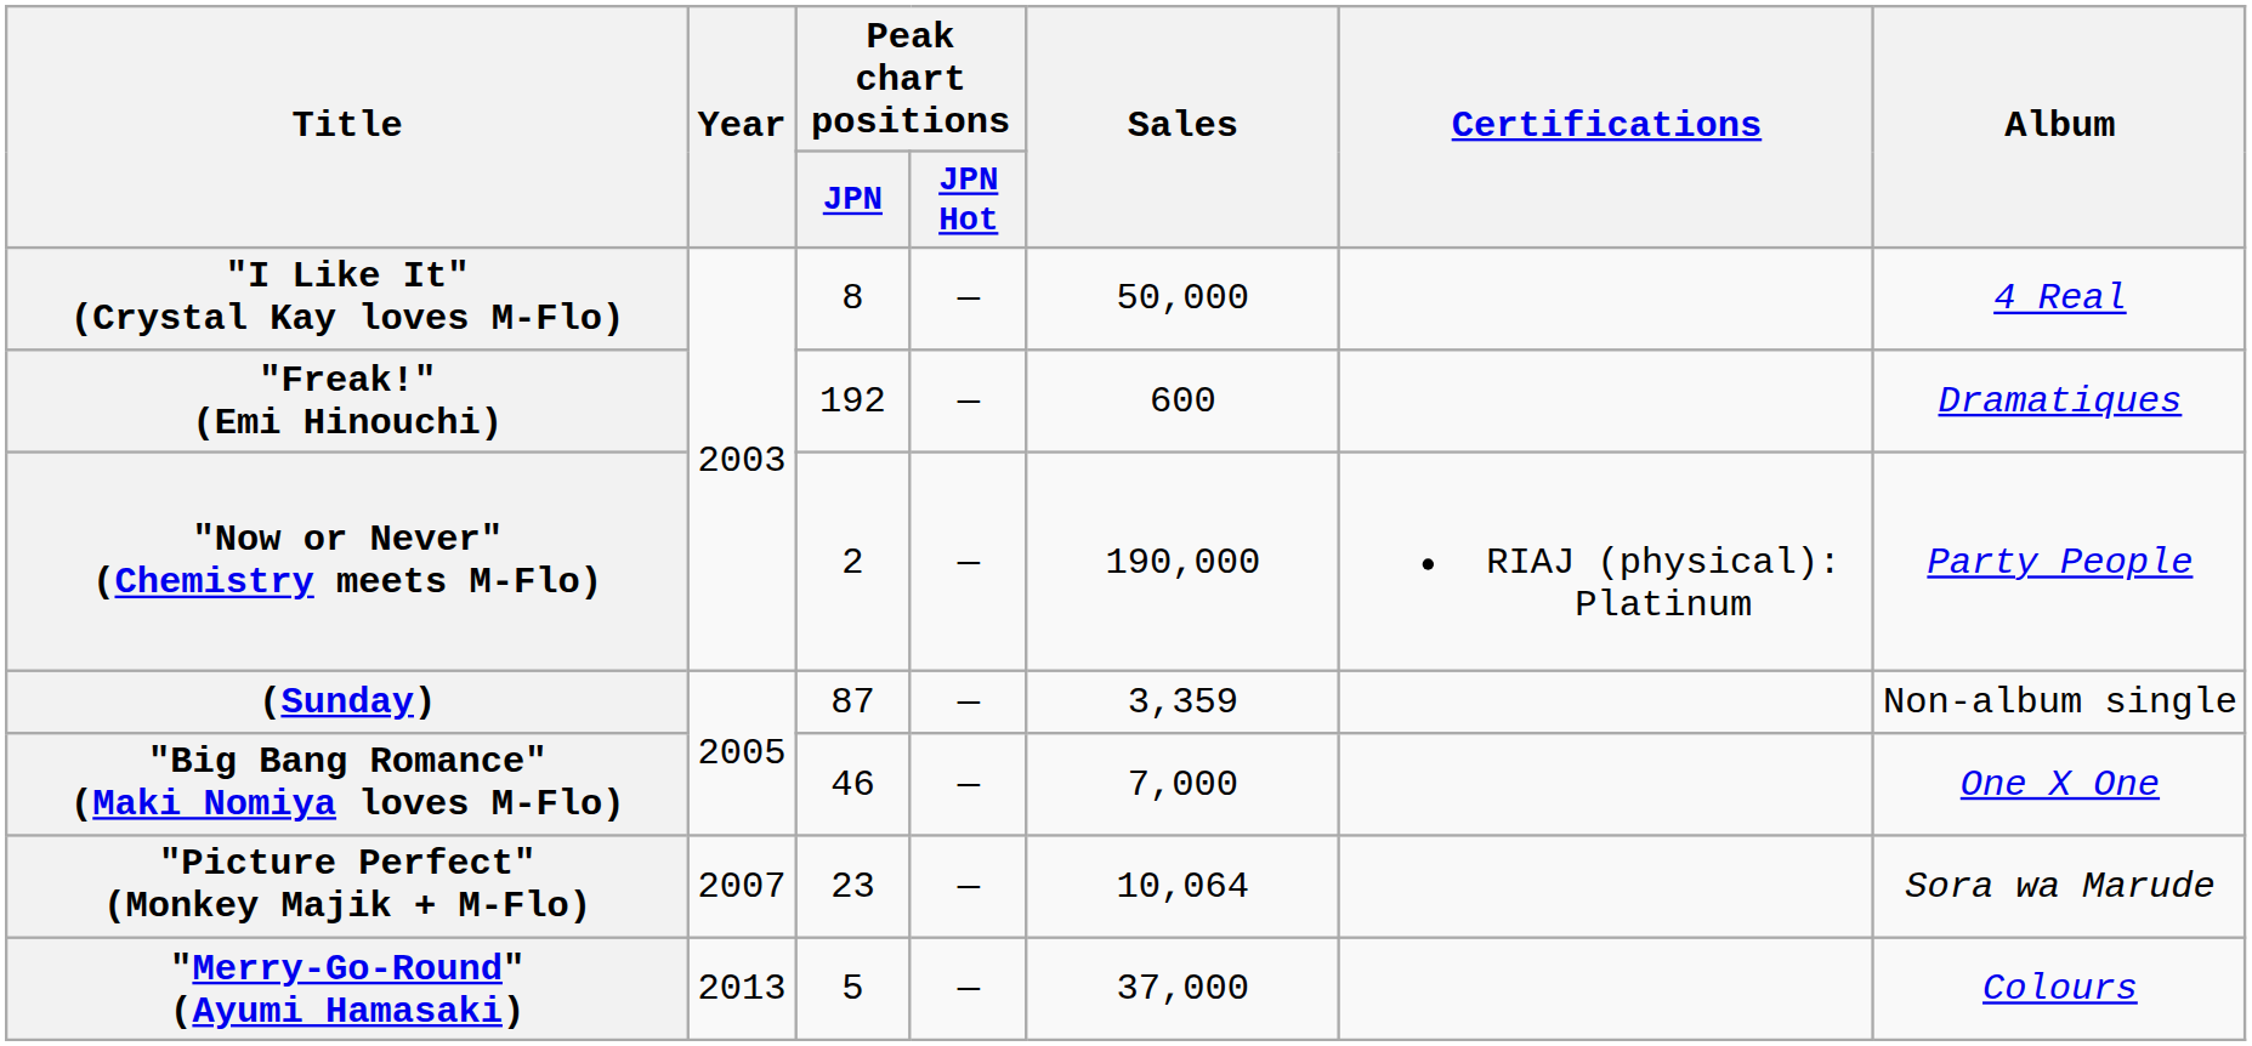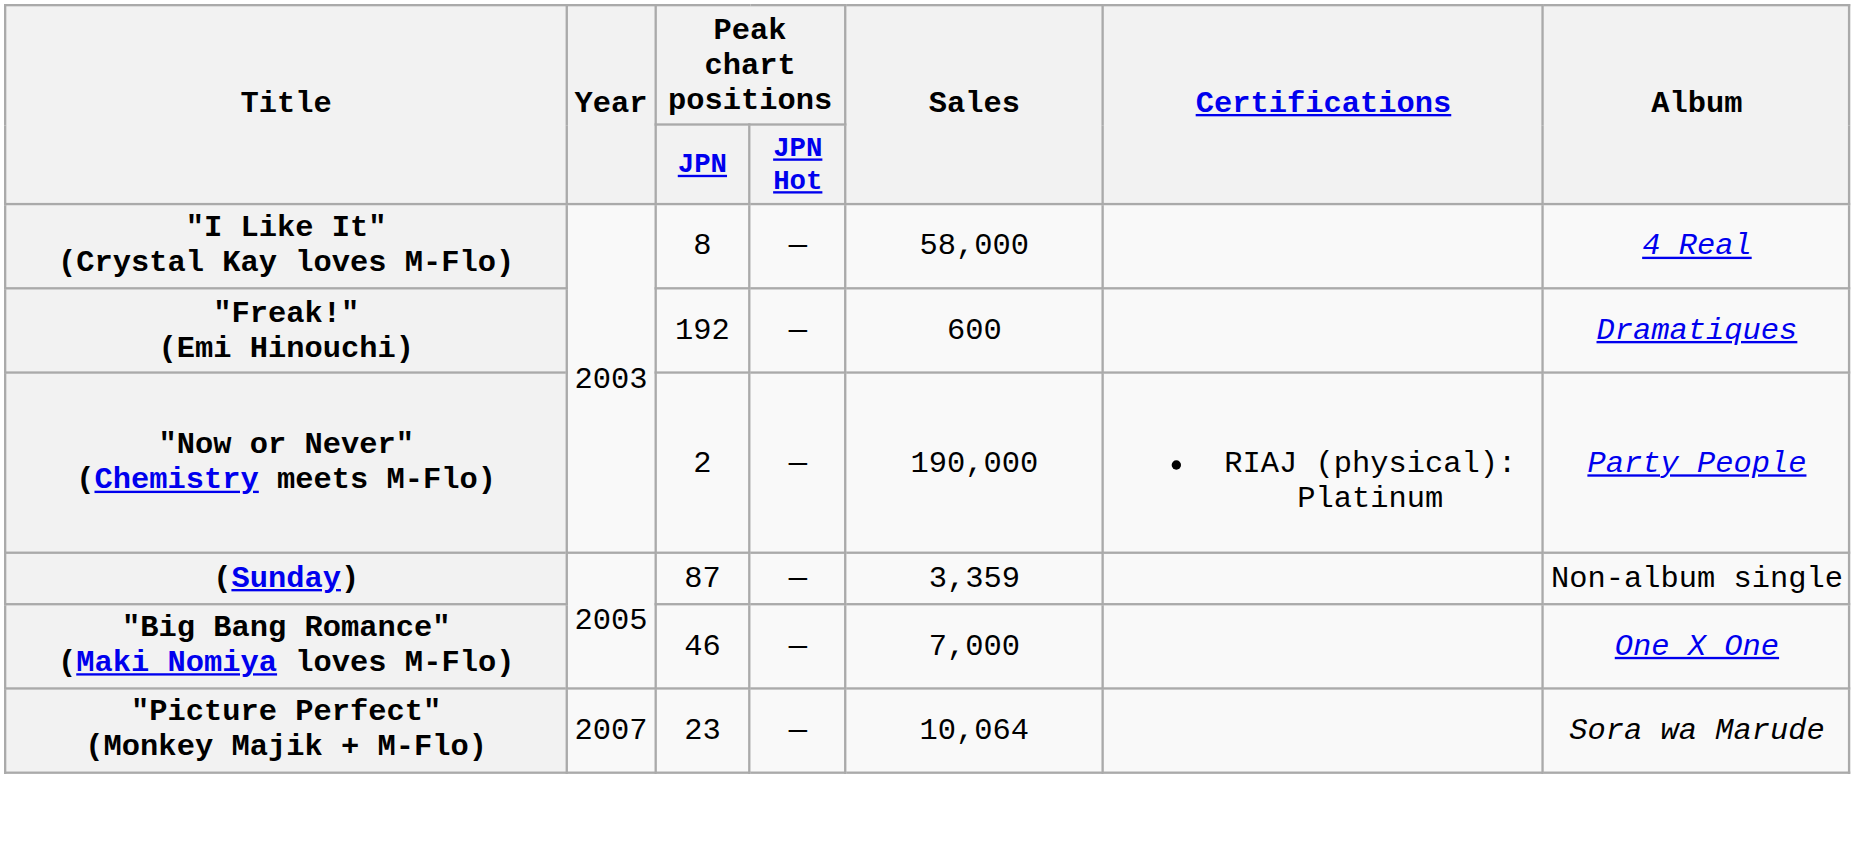"I Like It" (Crystal Kay loves M-Flo) | Sales: 50,000 -> 58,000
- row: "Merry-Go-Round" (Ayumi Hamasaki) | 2013 | 5 | — | 37,000 | Colours
